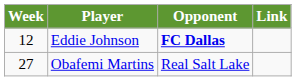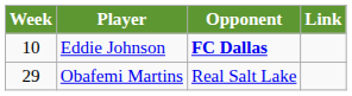Eddie Johnson | Week: 12 -> 10
Obafemi Martins | Week: 27 -> 29
